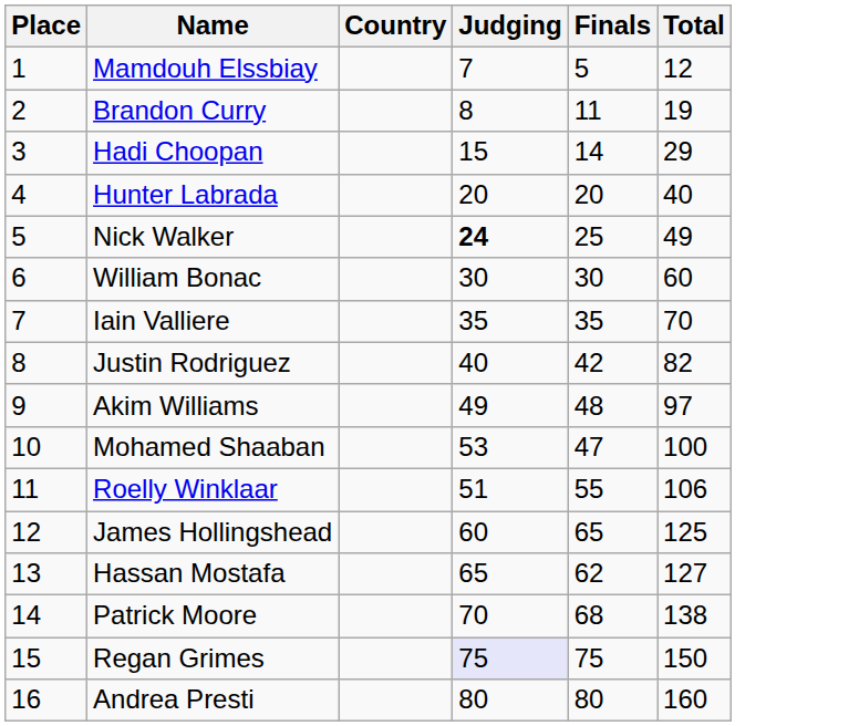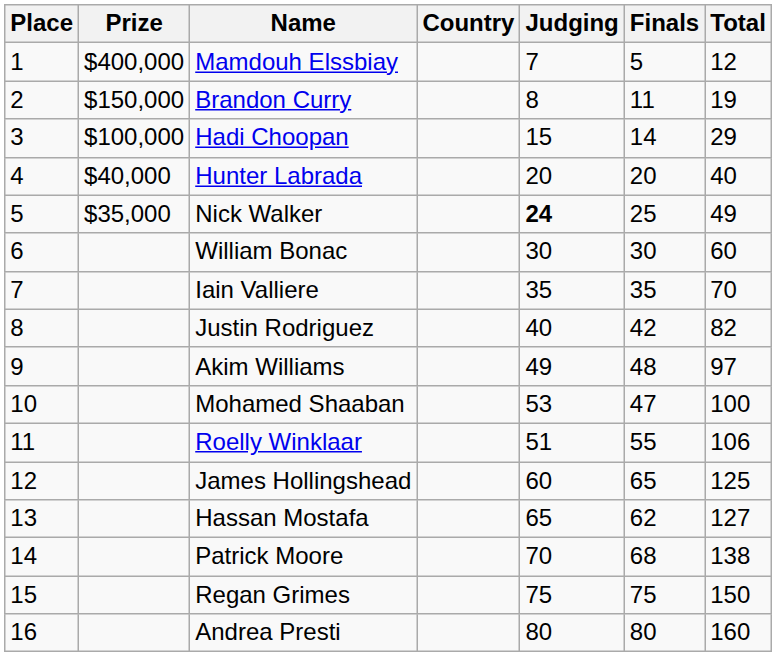+ column: Prize | $400,000 | $150,000 | $100,000 | $40,000 | $35,000
Regan Grimes | Judging: lavender background -> no background
